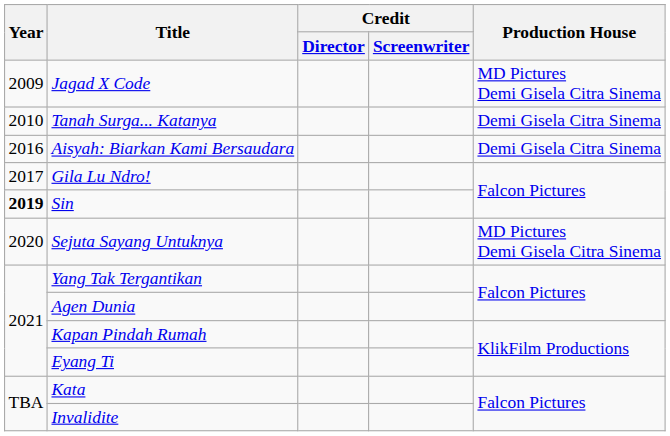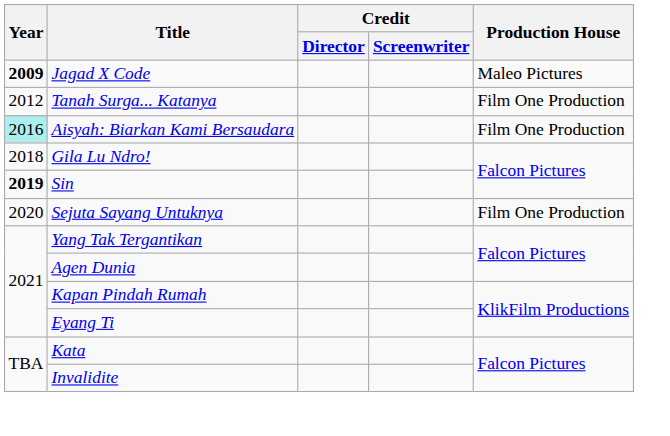Jagad X Code | Year: normal -> bold
Jagad X Code | Production House: MD Pictures Demi Gisela Citra Sinema -> Maleo Pictures
Tanah Surga... Katanya | Year: 2010 -> 2012
Tanah Surga... Katanya | Production House: Demi Gisela Citra Sinema -> Film One Production
Aisyah: Biarkan Kami Bersaudara | Year: no background -> paleturquoise background
Aisyah: Biarkan Kami Bersaudara | Production House: Demi Gisela Citra Sinema -> Film One Production
Gila Lu Ndro! | Year: 2017 -> 2018
Sejuta Sayang Untuknya | Production House: MD Pictures Demi Gisela Citra Sinema -> Film One Production
